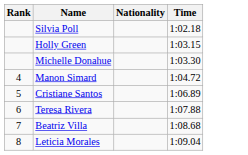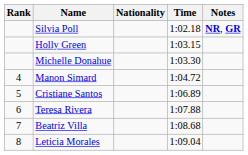+ column: Notes | NR, GR
